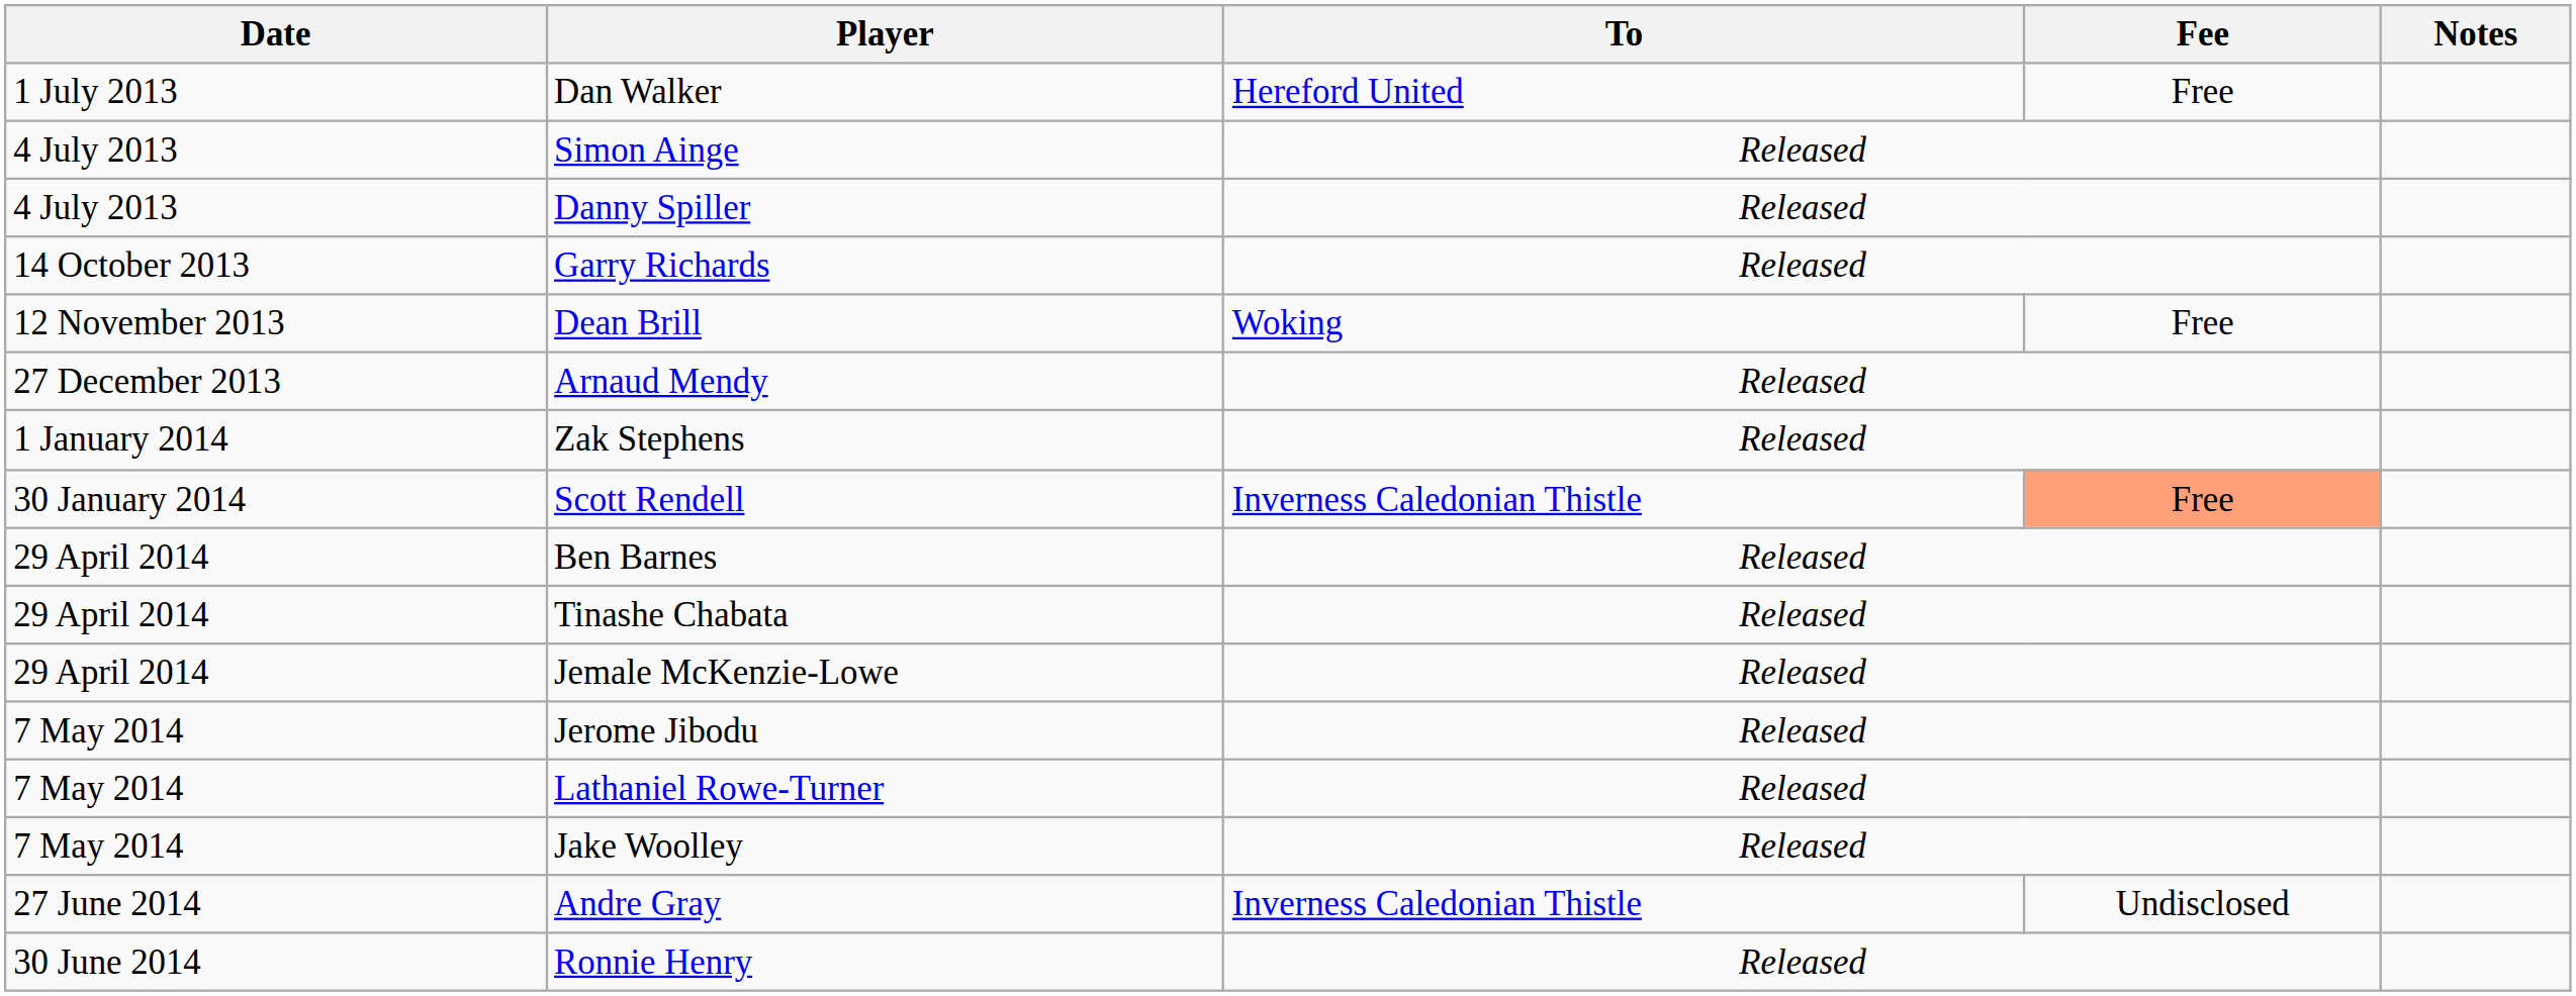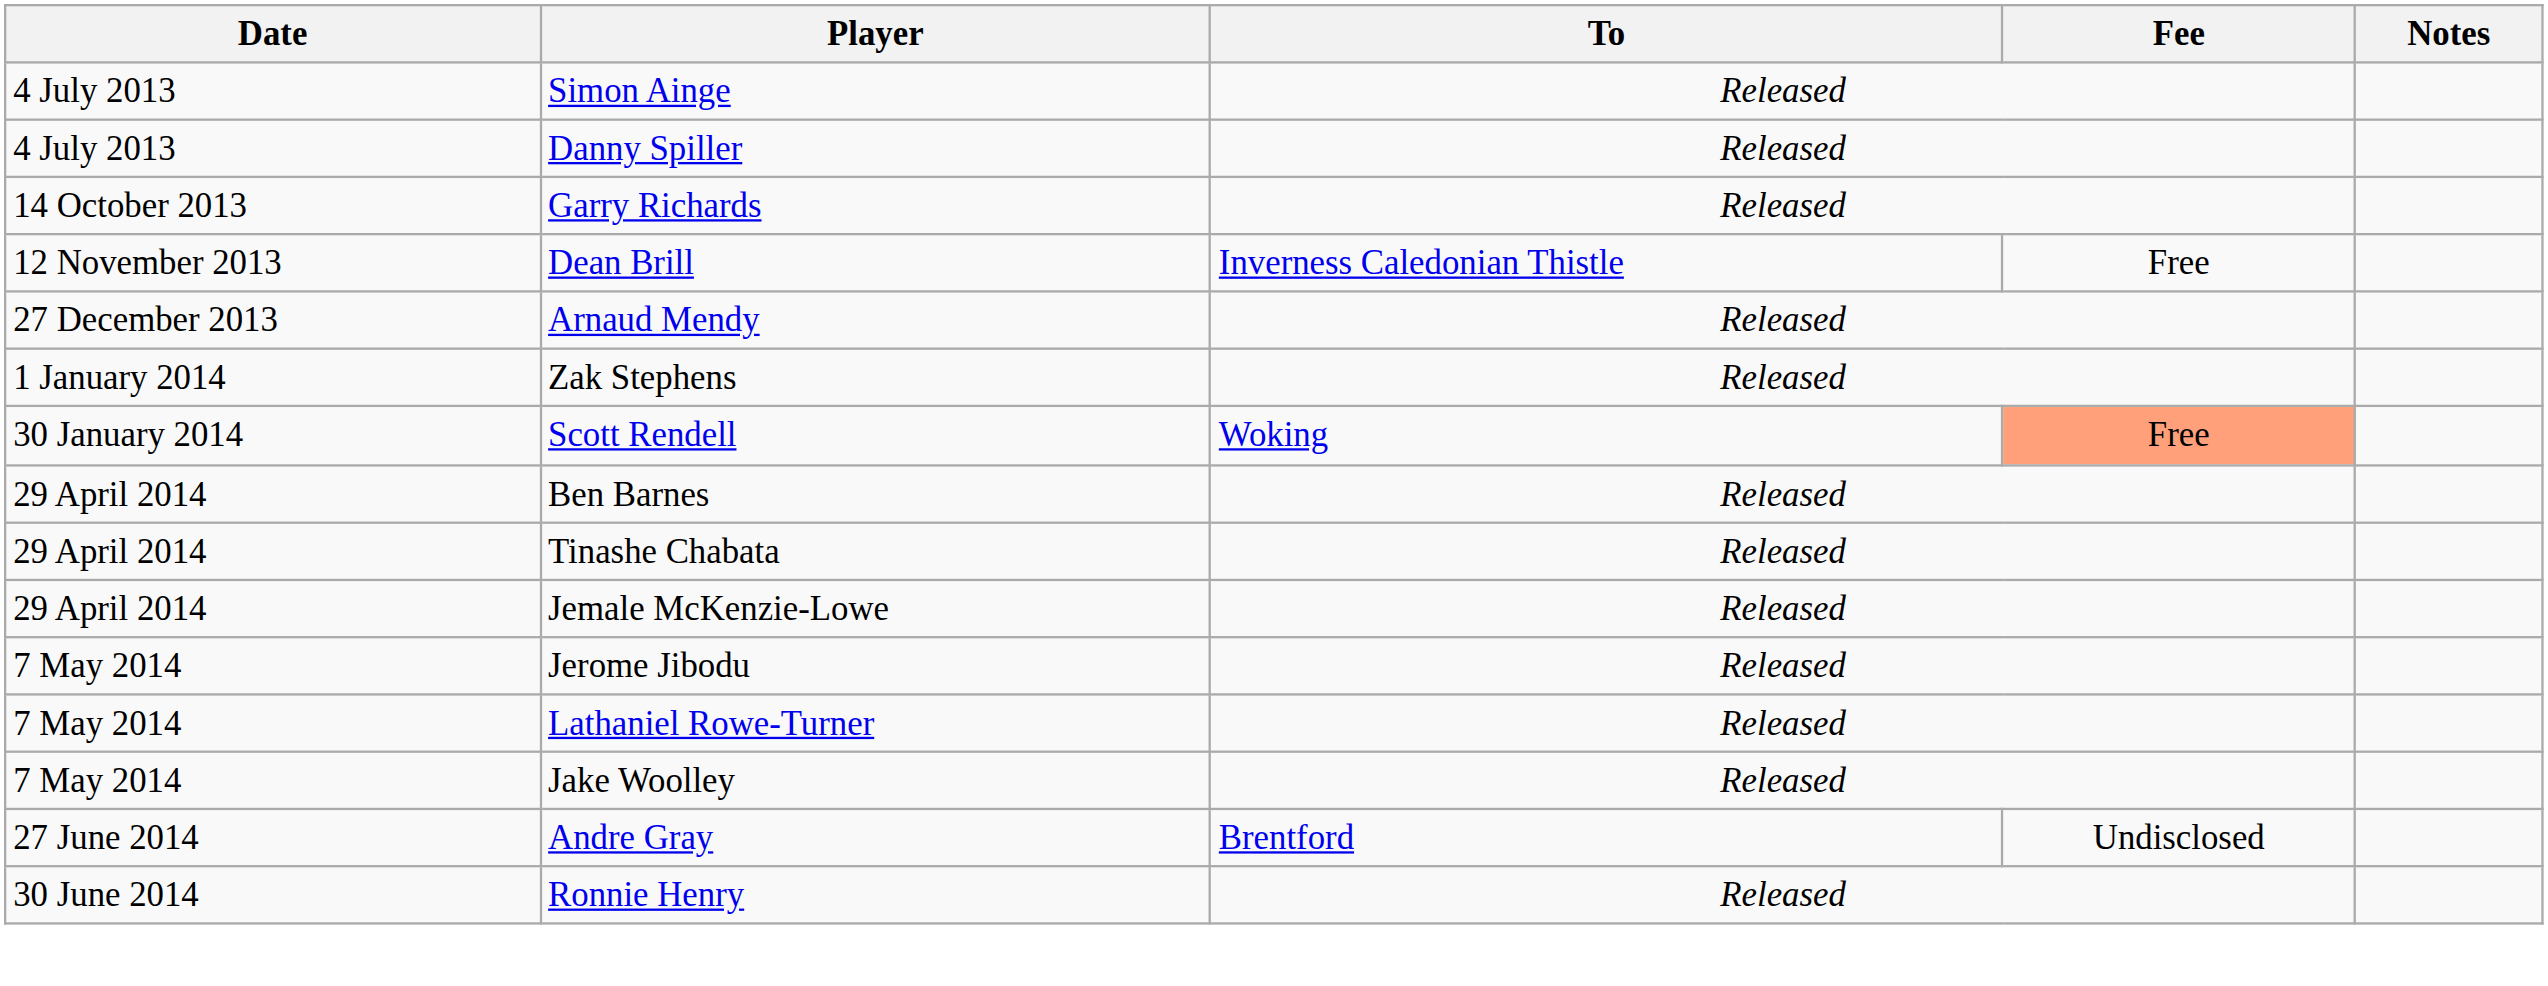- row: 1 July 2013 | Dan Walker | Hereford United | Free
Dean Brill | To: Woking -> Inverness Caledonian Thistle
Scott Rendell | To: Inverness Caledonian Thistle -> Woking
Andre Gray | To: Inverness Caledonian Thistle -> Brentford
